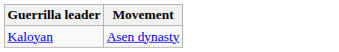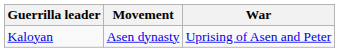+ column: War | Uprising of Asen and Peter
